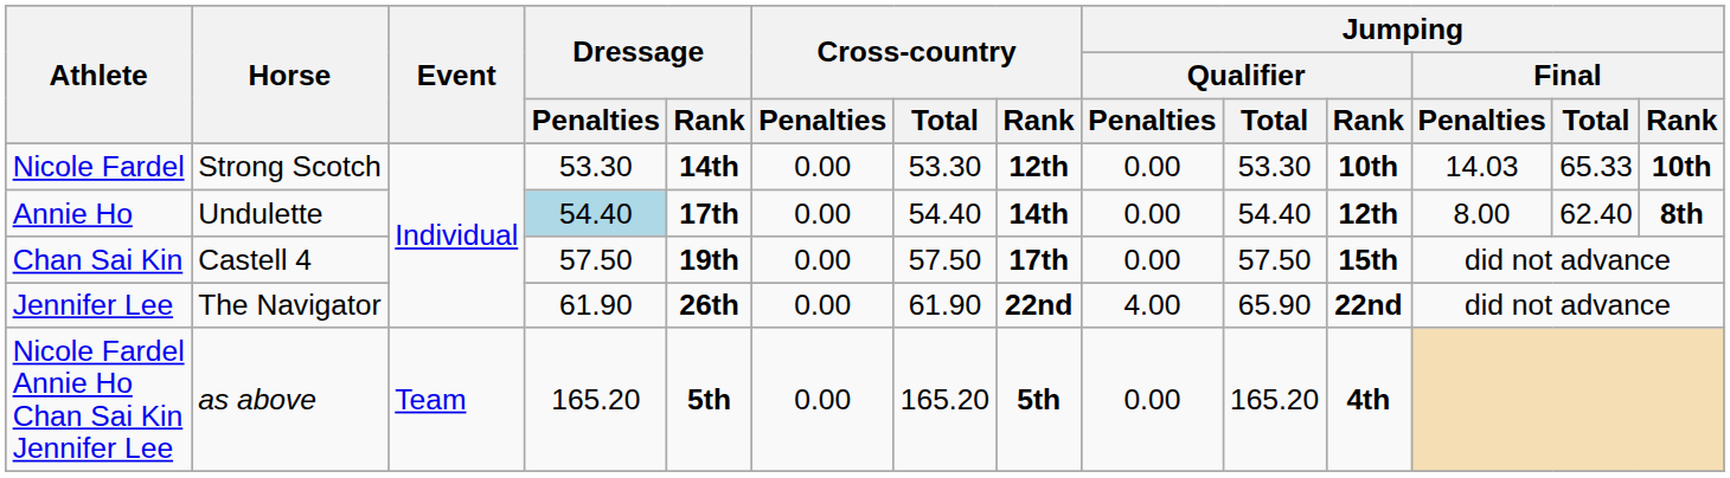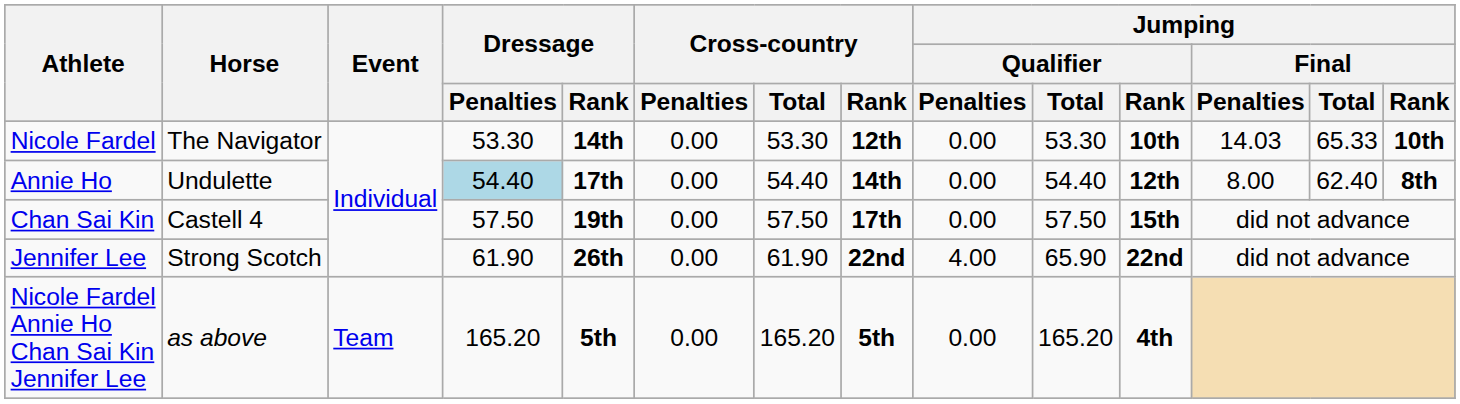Nicole Fardel | Horse: Strong Scotch -> The Navigator
Jennifer Lee | Horse: The Navigator -> Strong Scotch
